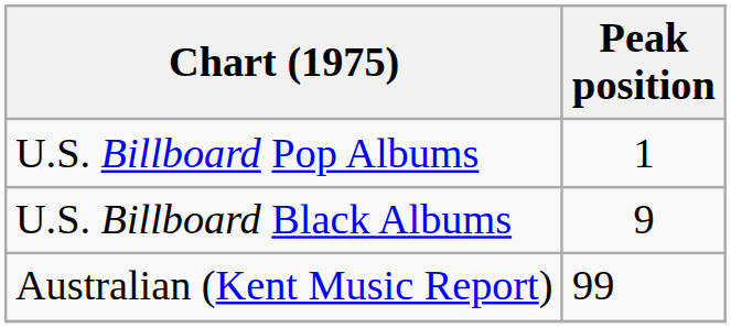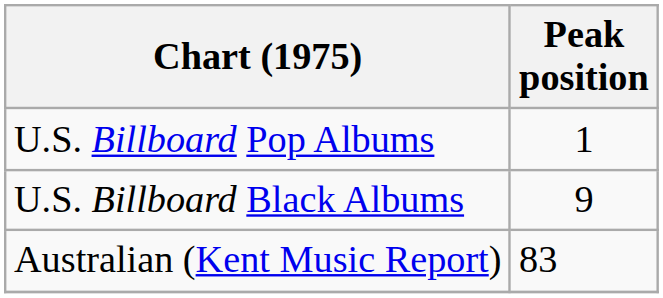Australian (Kent Music Report) | Peak position: 99 -> 83
